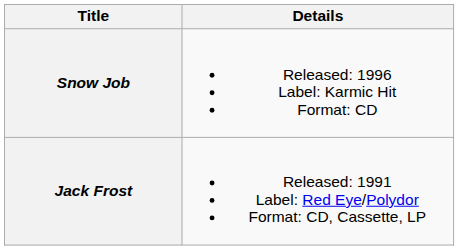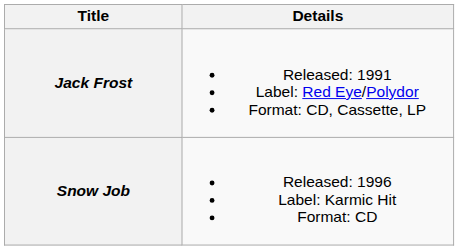rows swapped: Jack Frost <-> Snow Job
